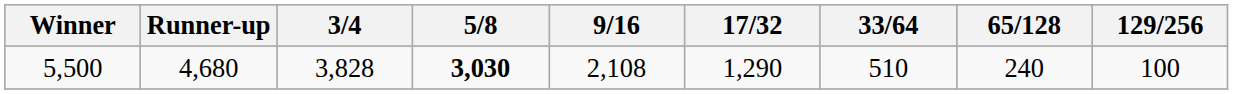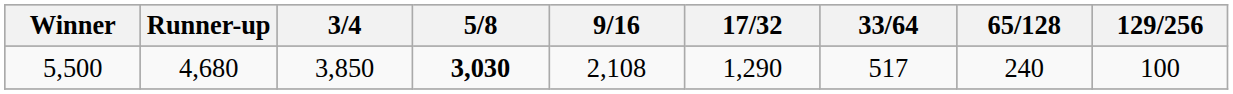5,500 | 3/4: 3,828 -> 3,850
5,500 | 33/64: 510 -> 517
